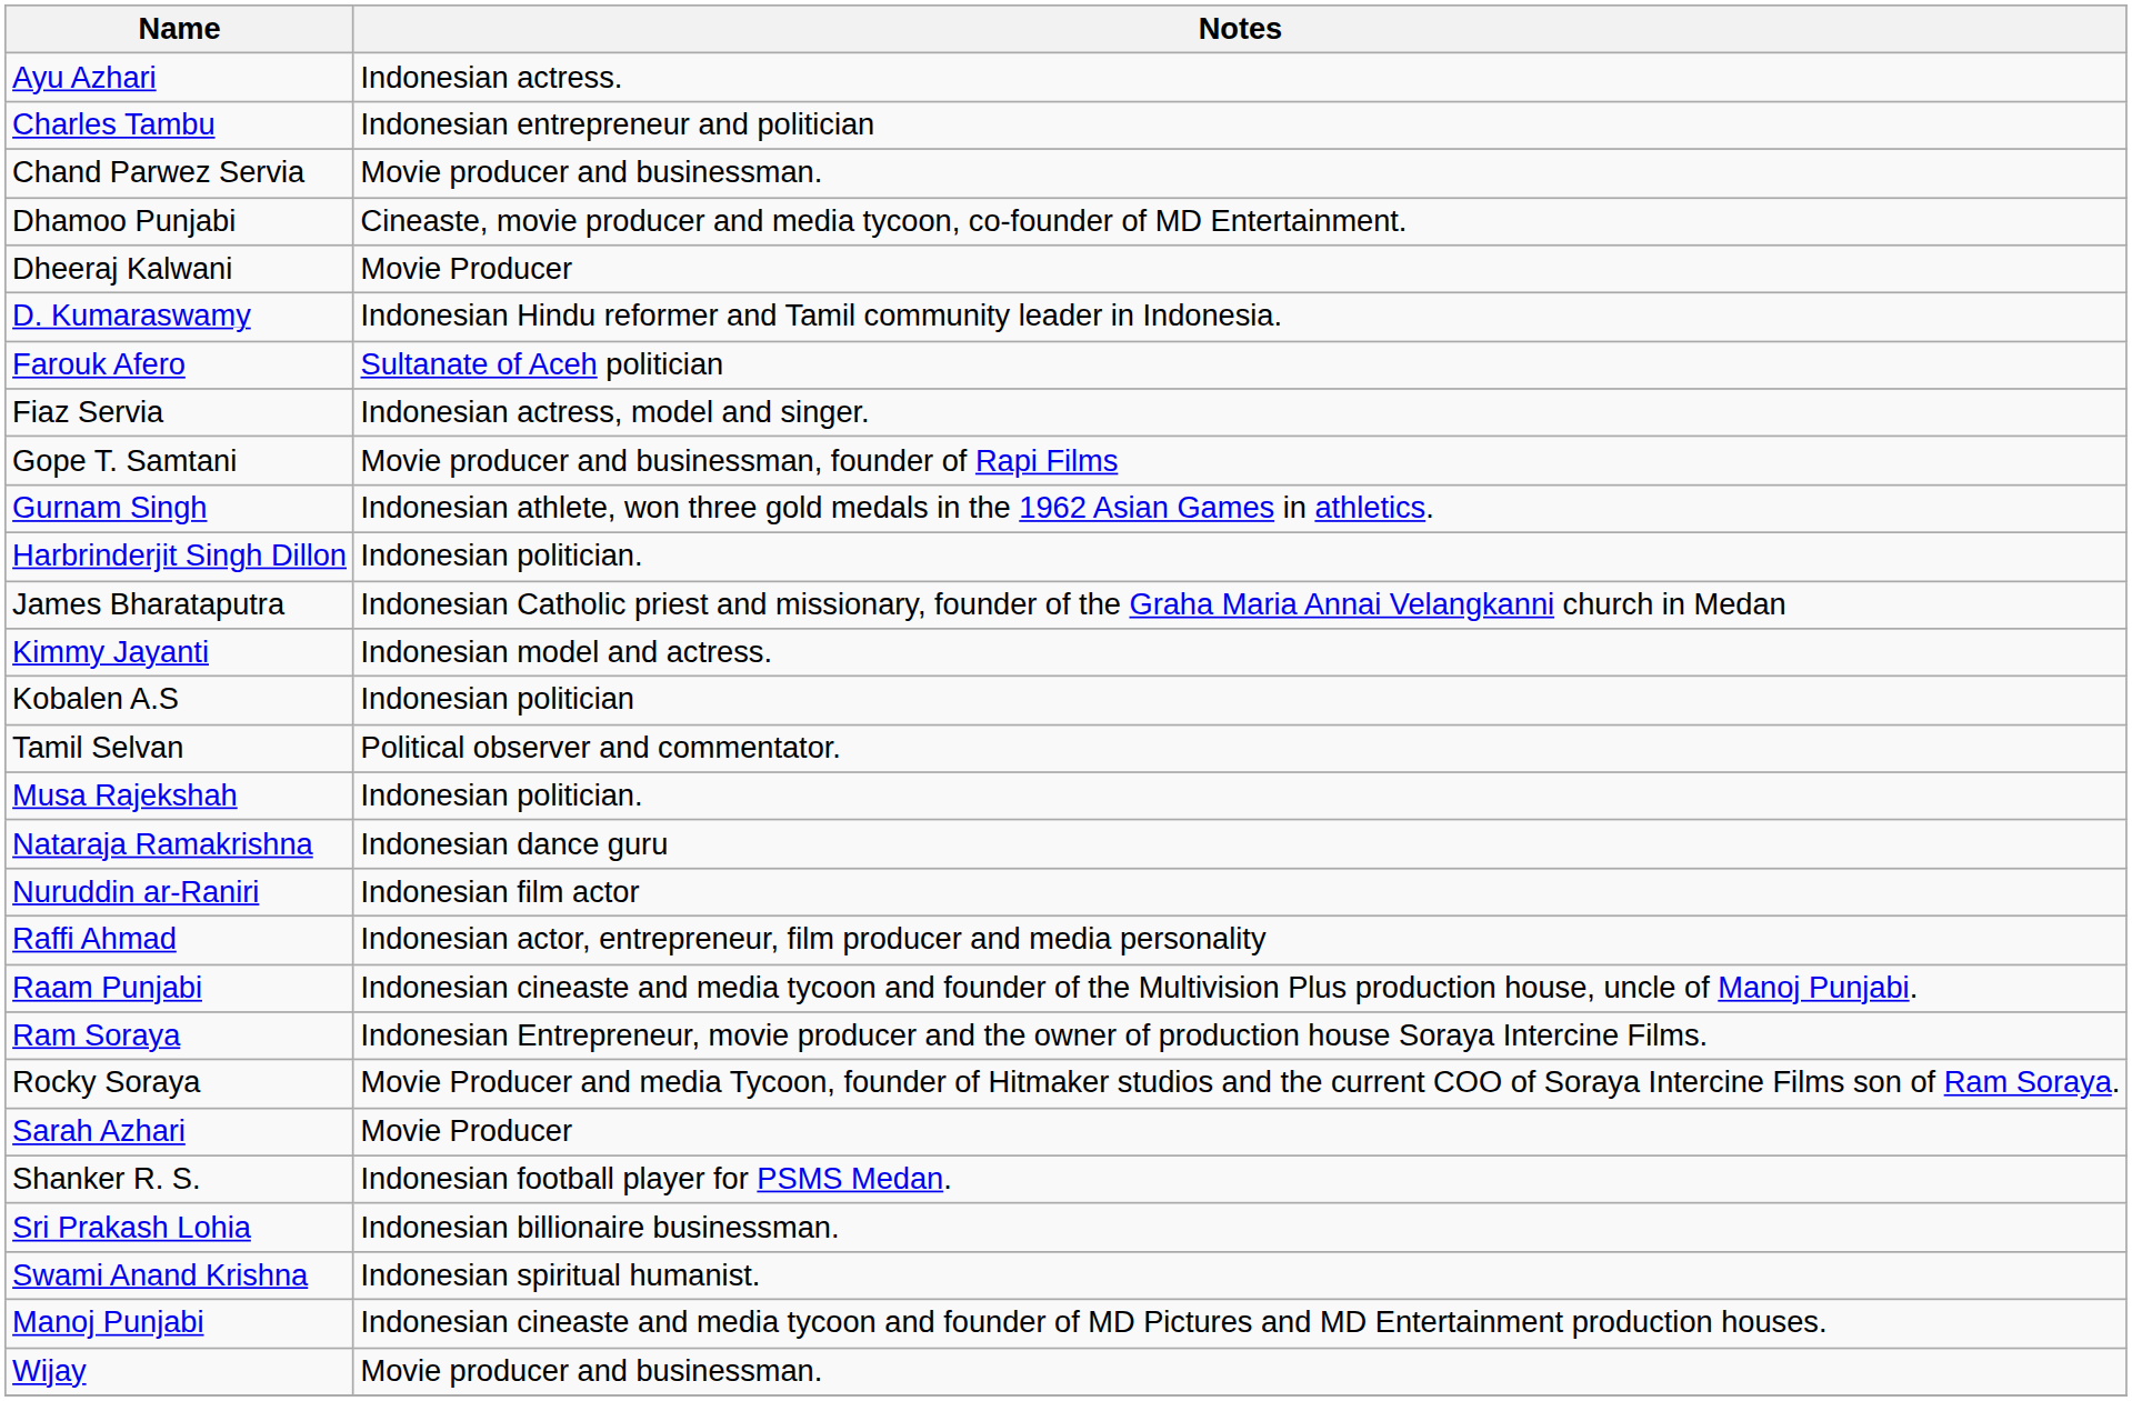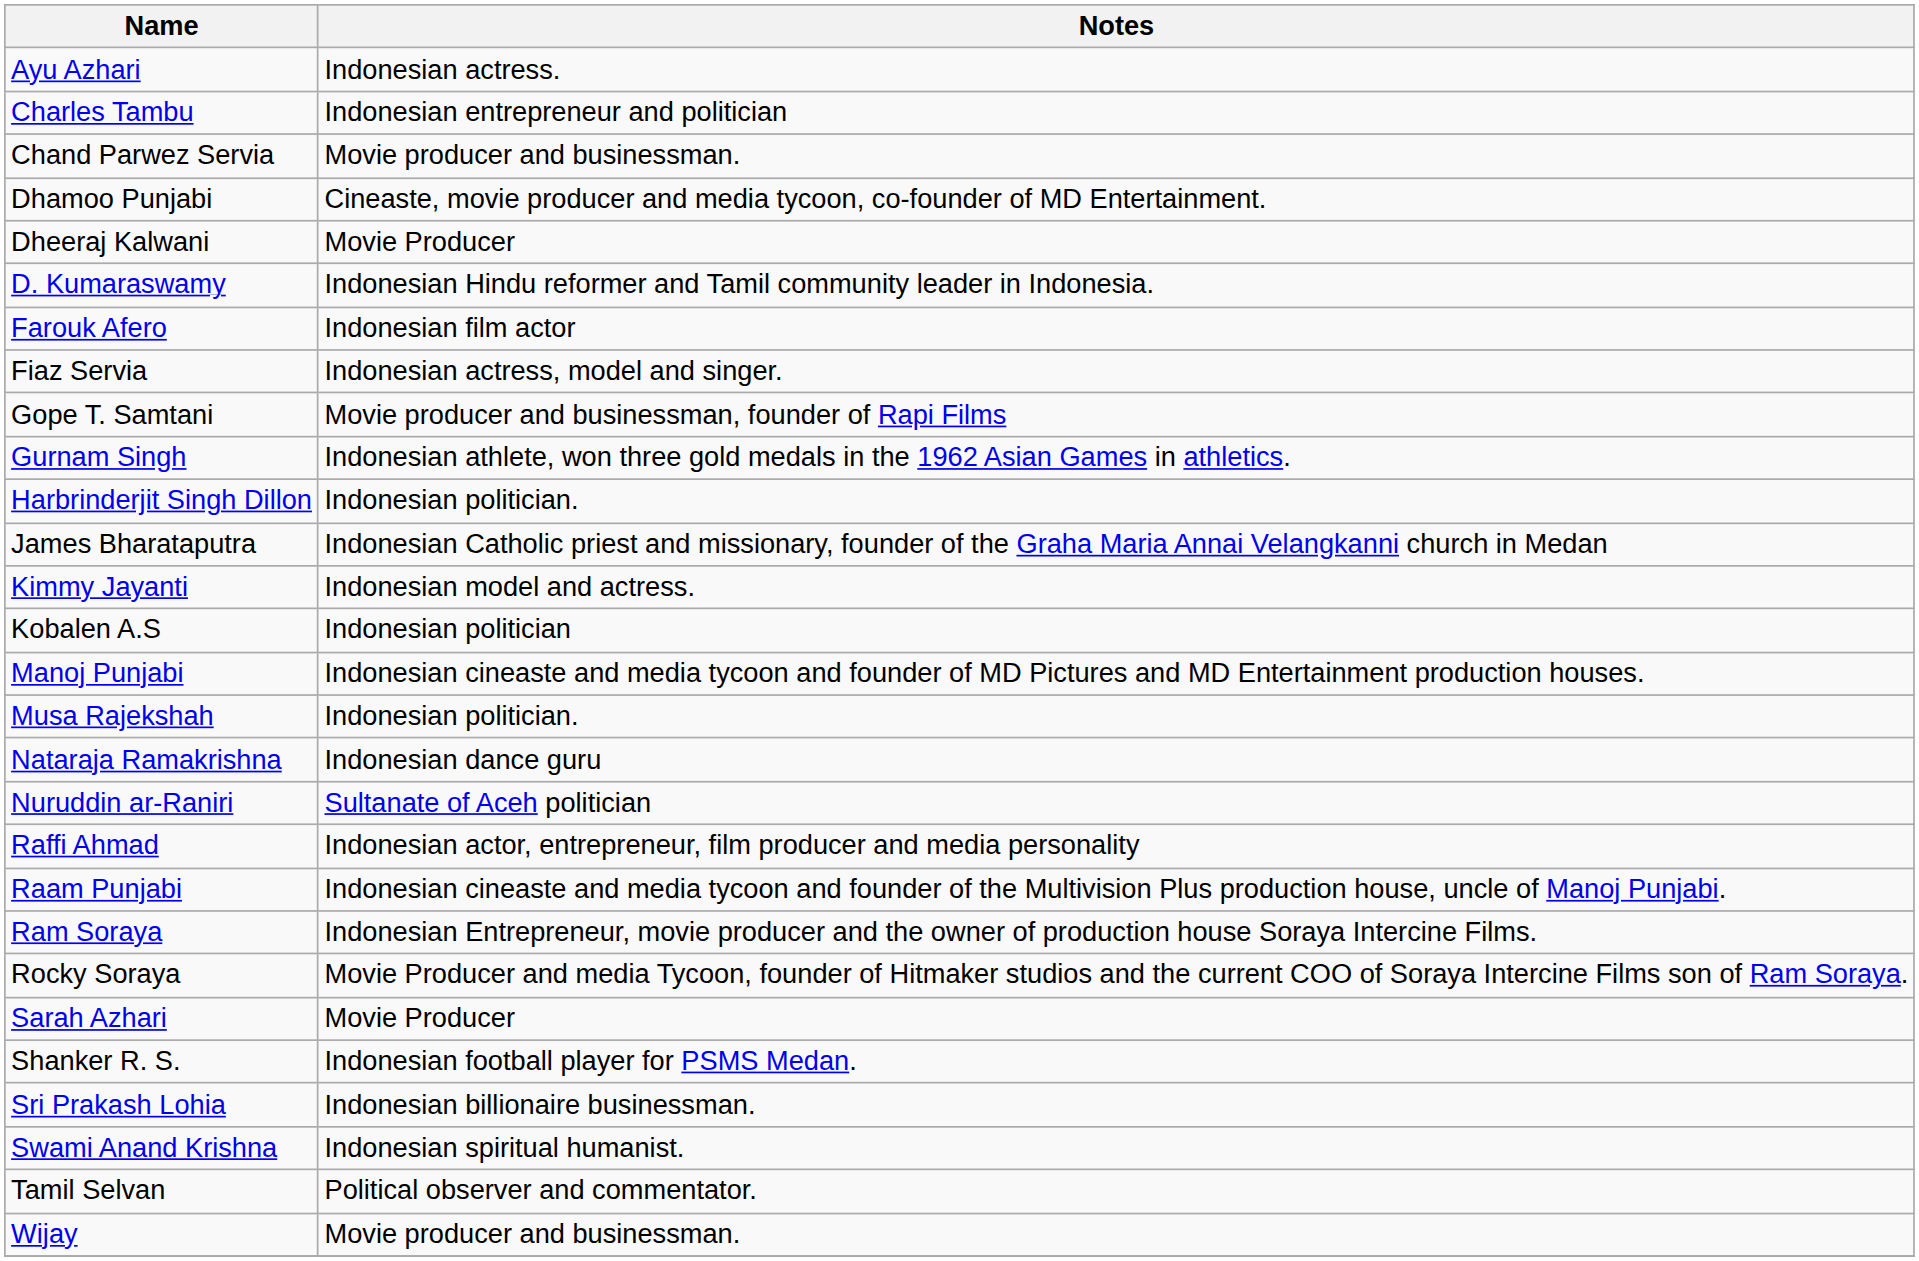Farouk Afero | Notes: Sultanate of Aceh politician -> Indonesian film actor
rows swapped: Manoj Punjabi <-> Tamil Selvan
Nuruddin ar-Raniri | Notes: Indonesian film actor -> Sultanate of Aceh politician
